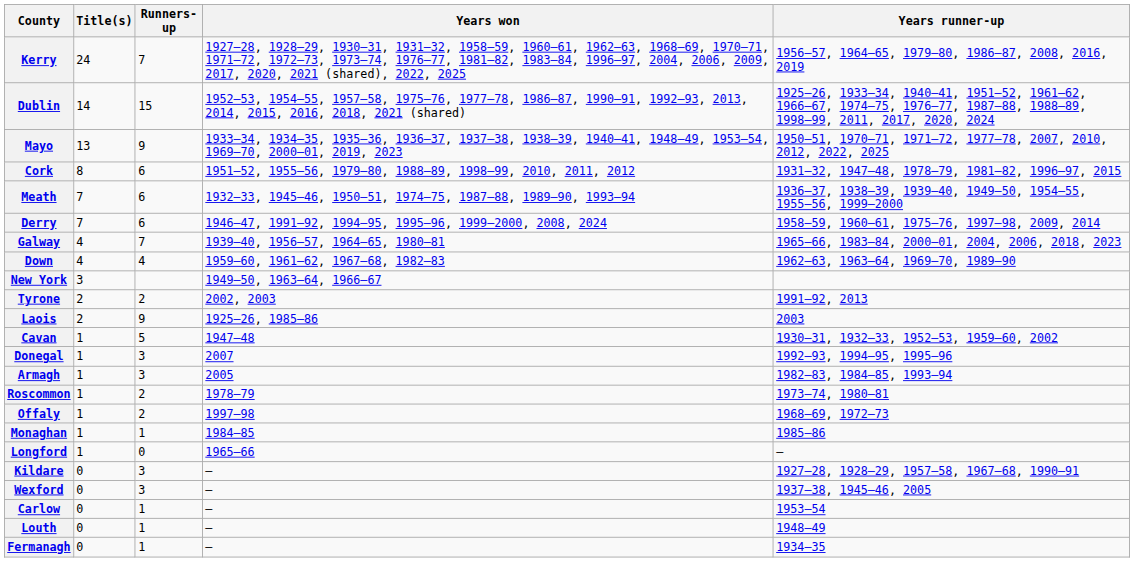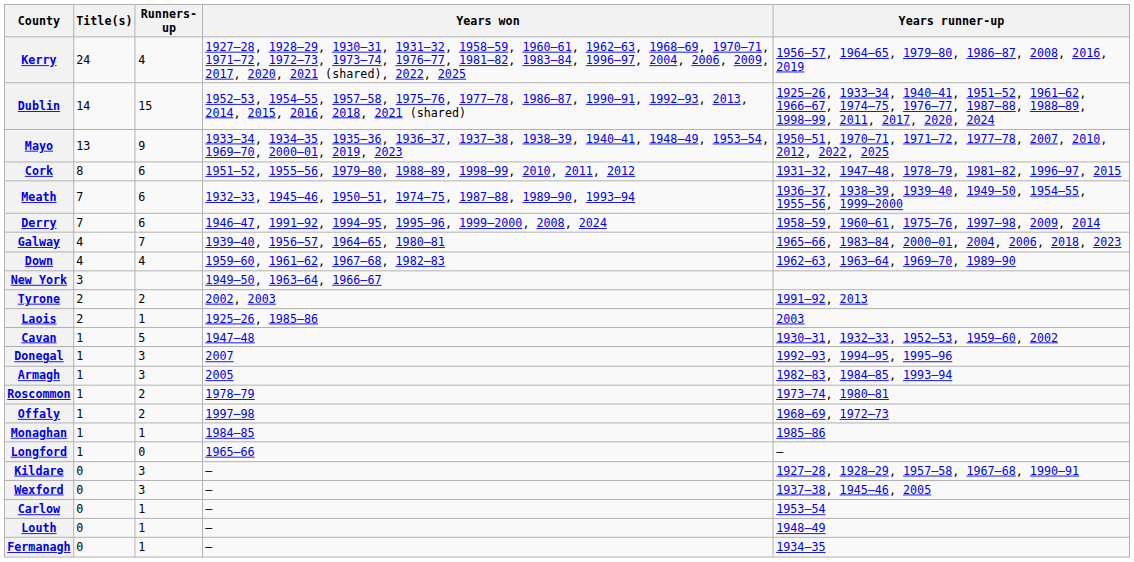Kerry | Runners-up: 7 -> 4
Laois | Runners-up: 9 -> 1
